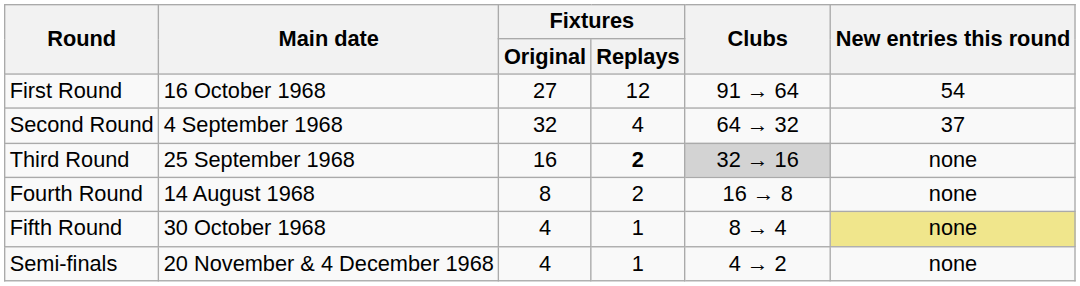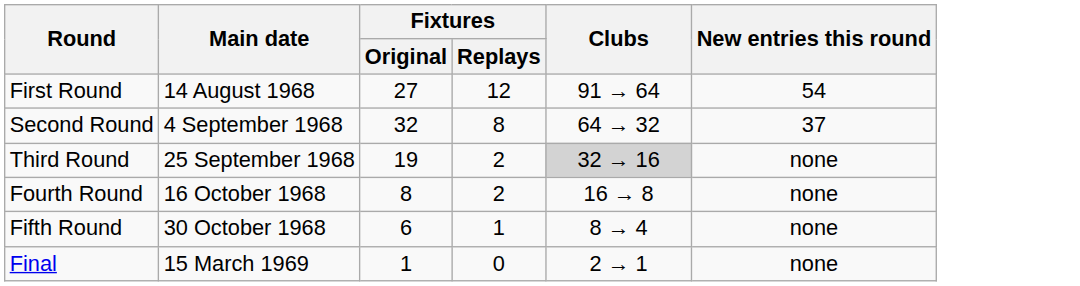First Round | Main date: 16 October 1968 -> 14 August 1968
Second Round | Fixtures / Replays: 4 -> 8
Third Round | Fixtures / Original: 16 -> 19
Third Round | Fixtures / Replays: bold -> normal
Fourth Round | Main date: 14 August 1968 -> 16 October 1968
Fifth Round | Fixtures / Original: 4 -> 6
Fifth Round | New entries this round: khaki background -> no background
- row: Semi-finals | 20 November & 4 December 1968 | 4 | 1 | 4 → 2 | none
+ row: Final | 15 March 1969 | 1 | 0 | 2 → 1 | none
